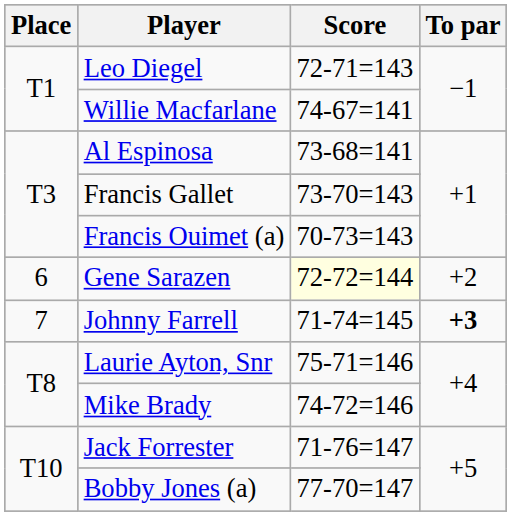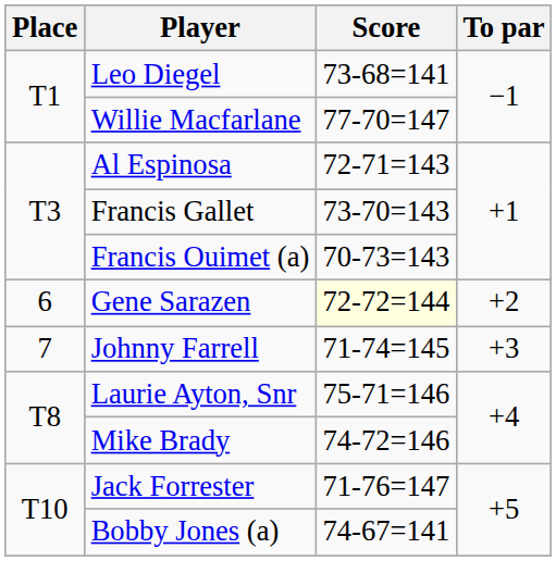Leo Diegel | Score: 72-71=143 -> 73-68=141
Willie Macfarlane | Score: 74-67=141 -> 77-70=147
Al Espinosa | Score: 73-68=141 -> 72-71=143
Johnny Farrell | To par: bold -> normal
Bobby Jones (a) | Score: 77-70=147 -> 74-67=141
